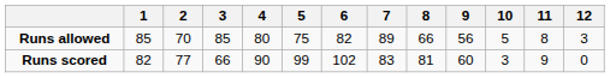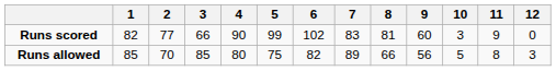rows swapped: Runs scored <-> Runs allowed
